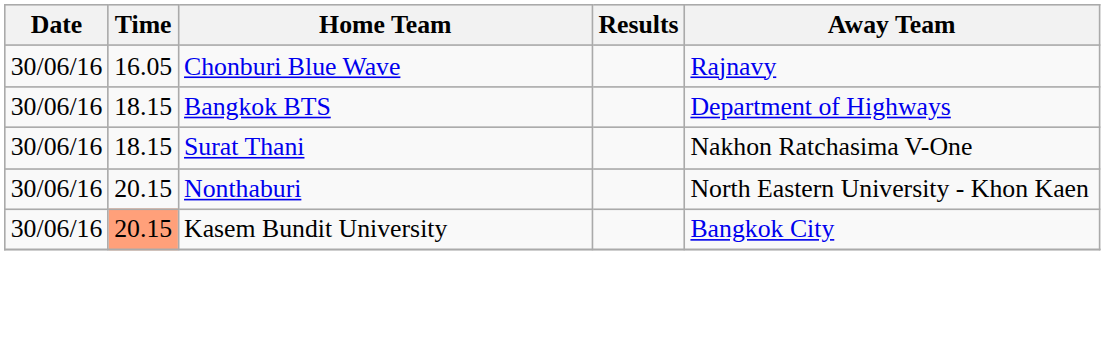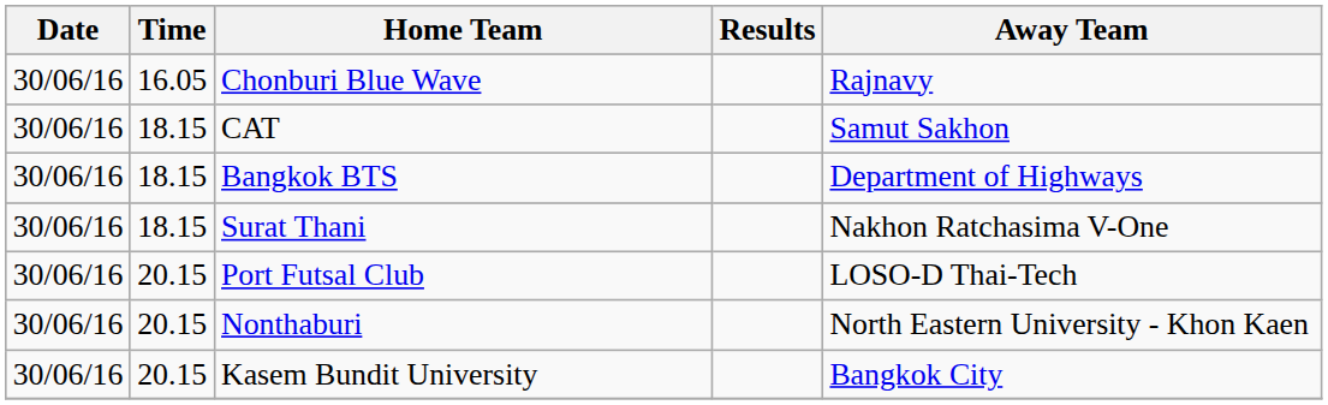+ row: 30/06/16 | 18.15 | CAT | Samut Sakhon
+ row: 30/06/16 | 20.15 | Port Futsal Club | LOSO-D Thai-Tech
Kasem Bundit University | Time: lightsalmon background -> no background
